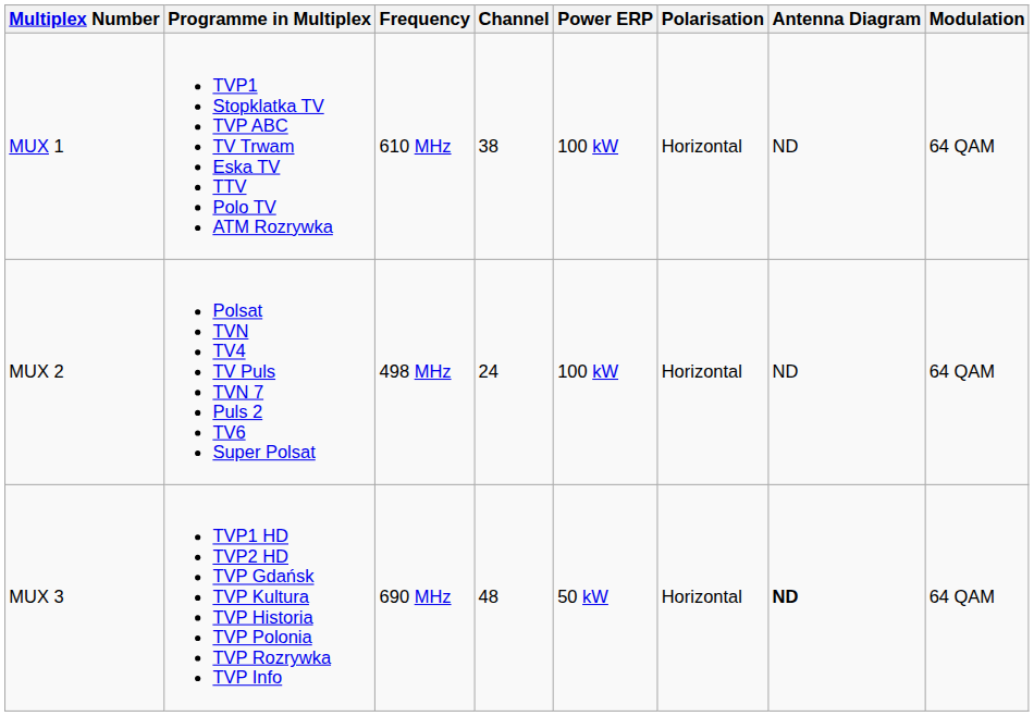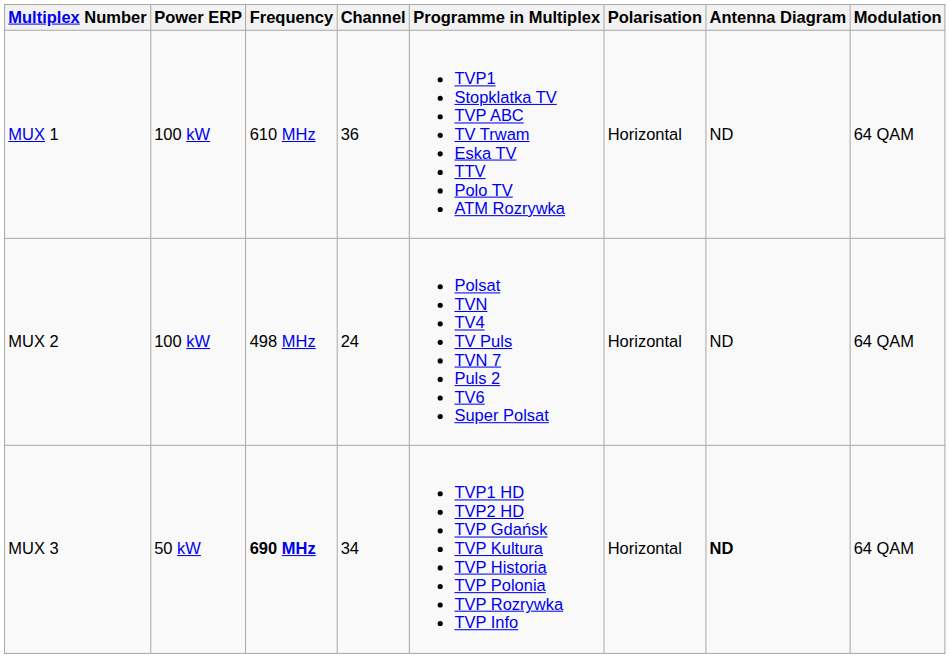columns swapped: Programme in Multiplex <-> Power ERP
MUX 1 | Channel: 38 -> 36
MUX 3 | Frequency: normal -> bold
MUX 3 | Channel: 48 -> 34
